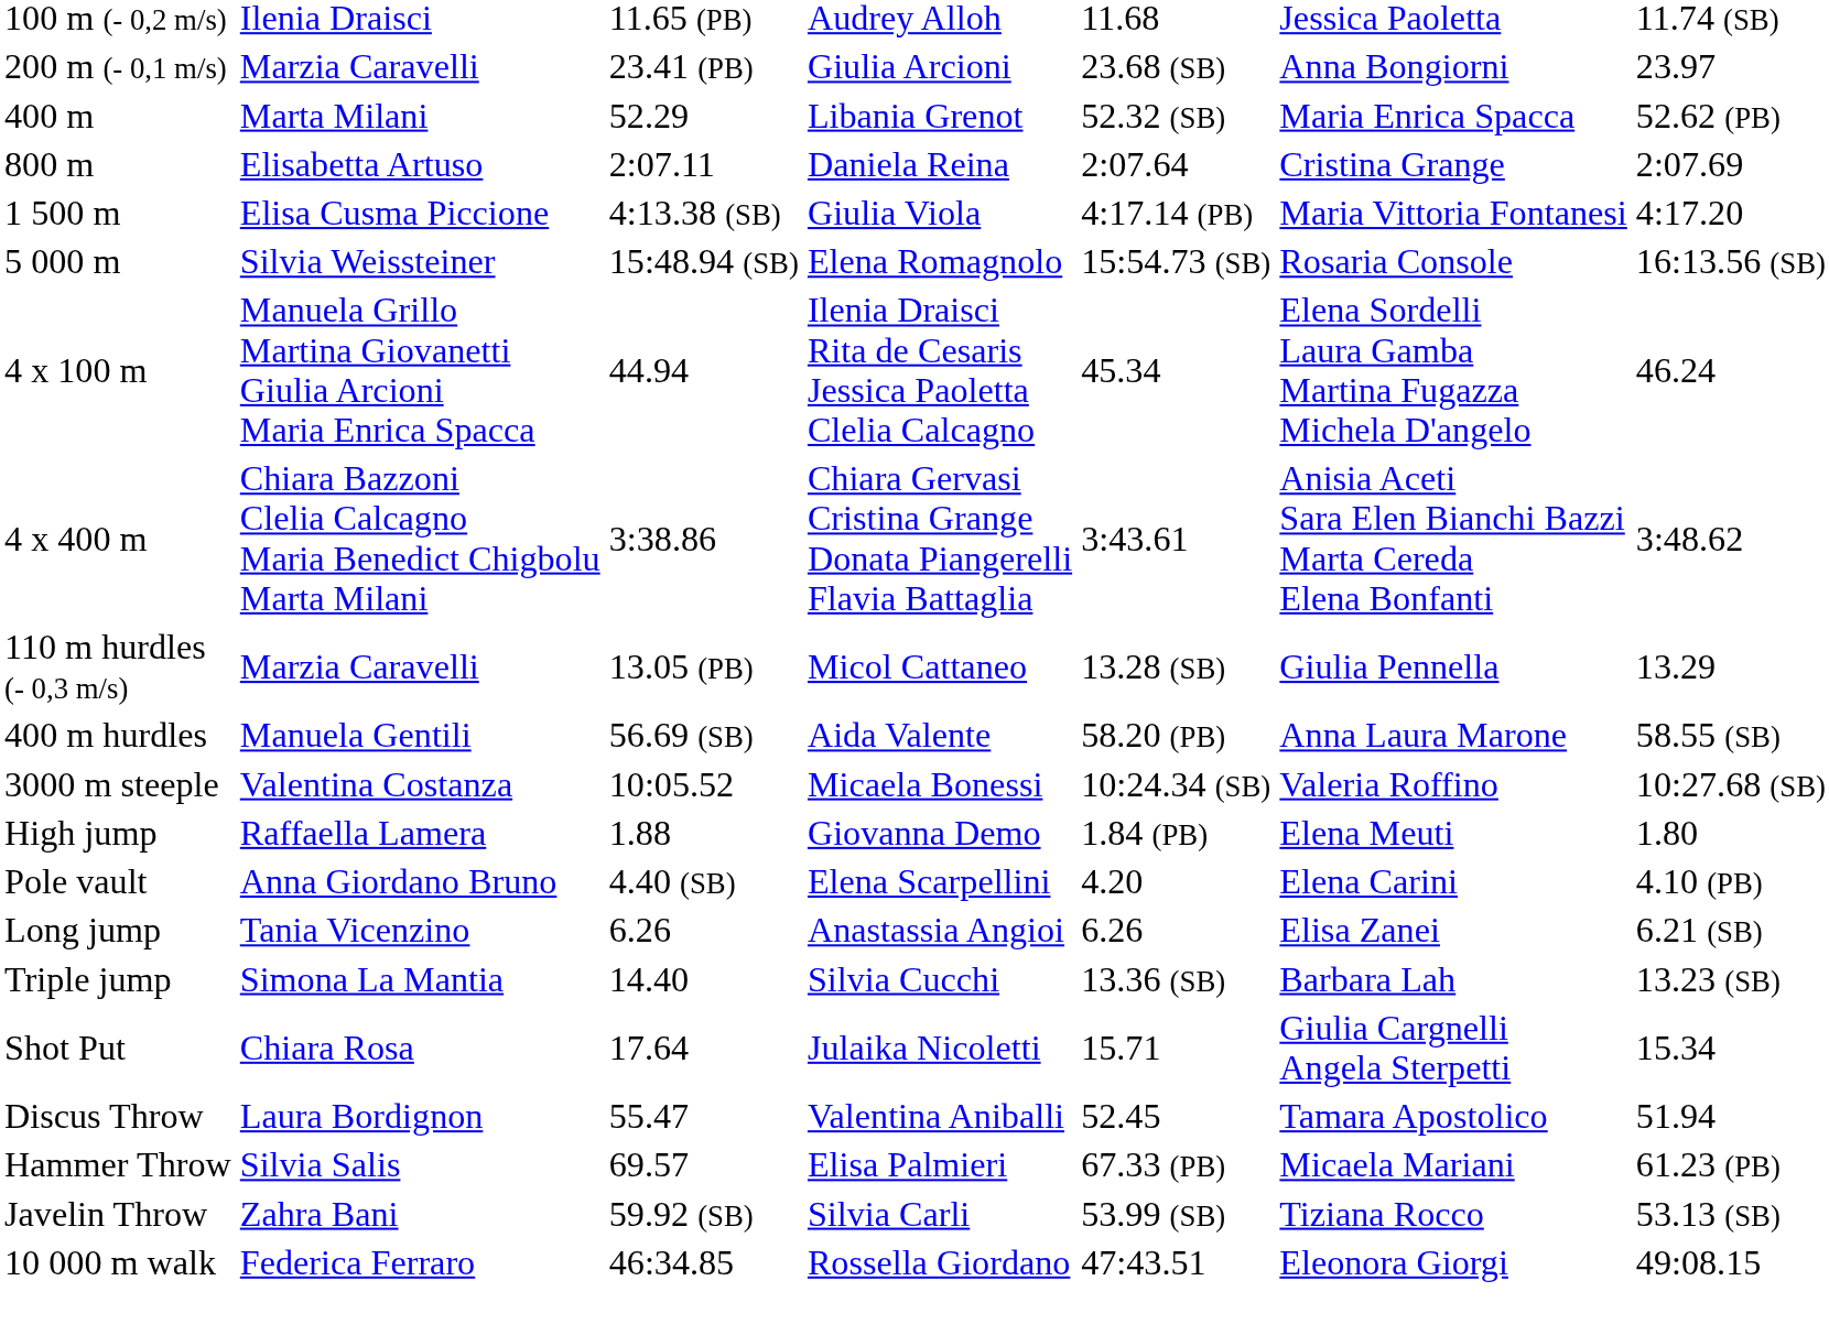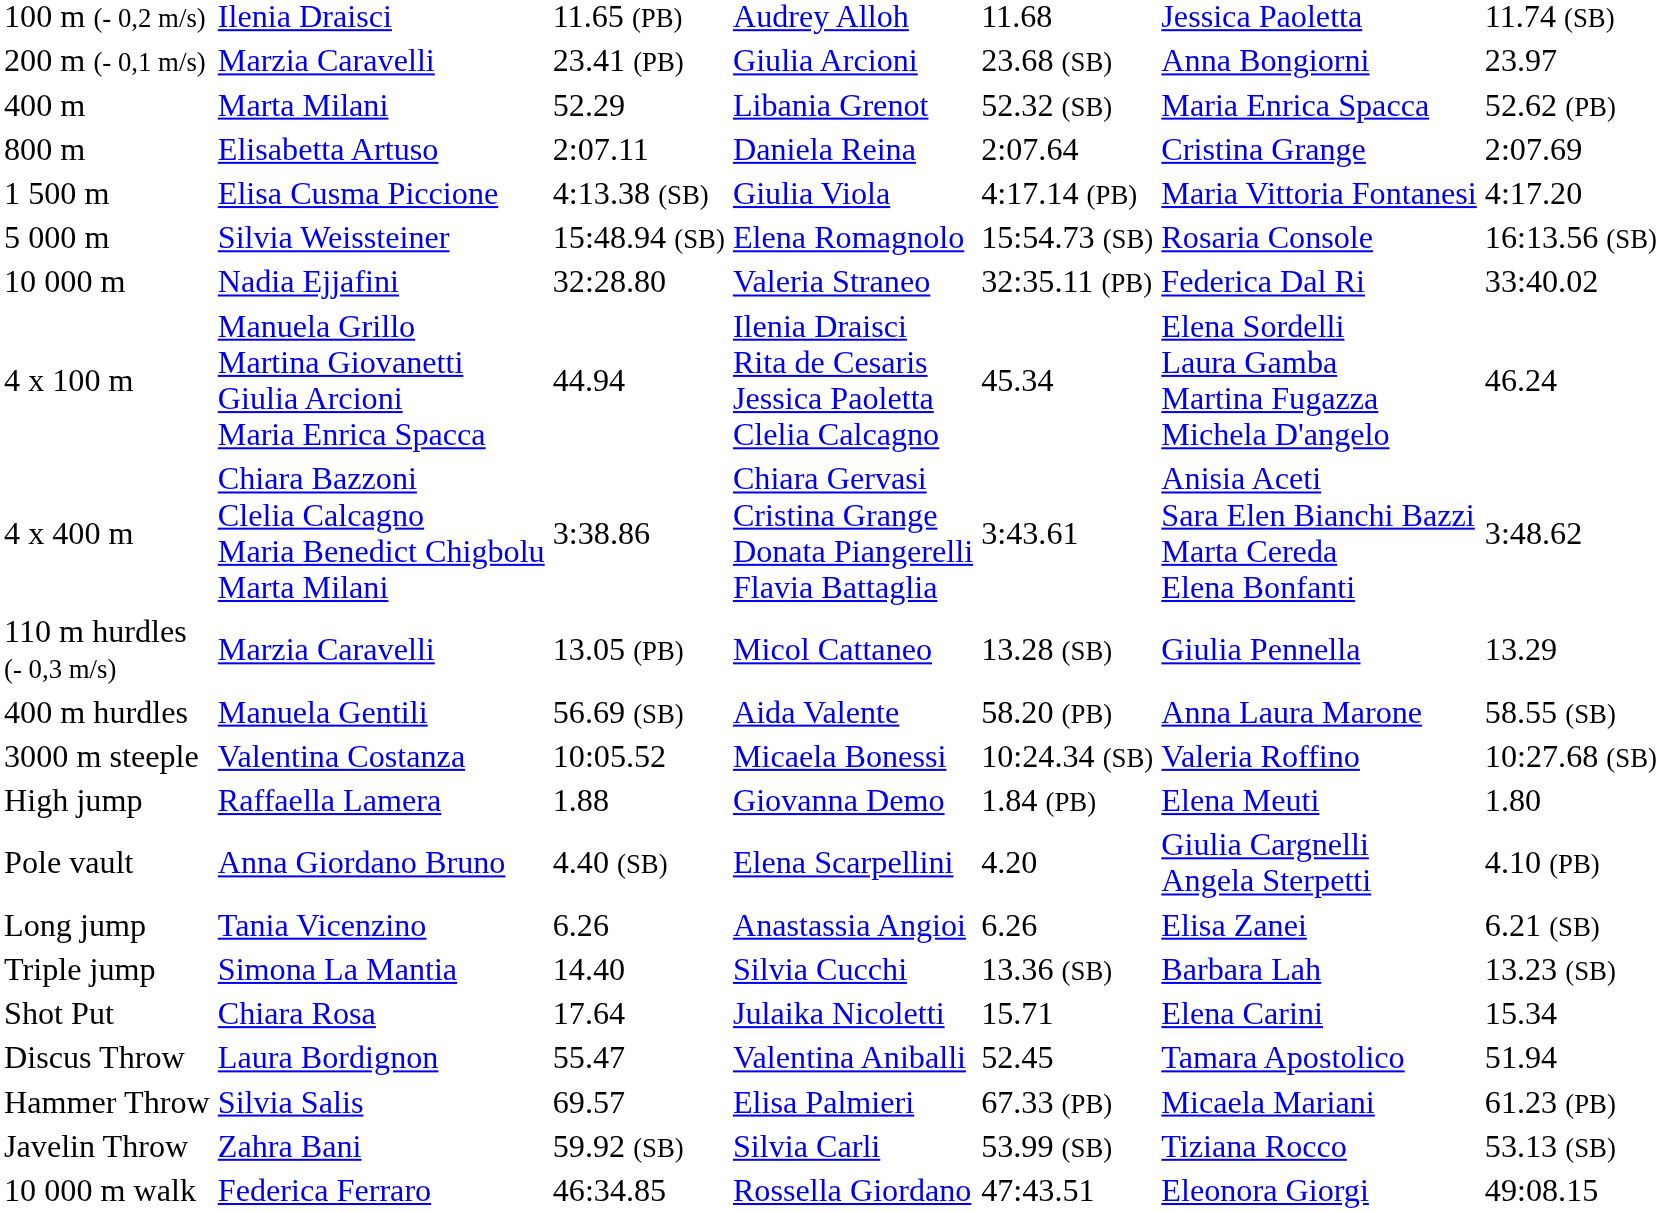+ row: 10 000 m | Nadia Ejjafini | 32:28.80 | Valeria Straneo | 32:35.11 (PB) | Federica Dal Ri | 33:40.02
Pole vault | column 6: Elena Carini -> Giulia Cargnelli Angela Sterpetti
Shot Put | column 6: Giulia Cargnelli Angela Sterpetti -> Elena Carini
